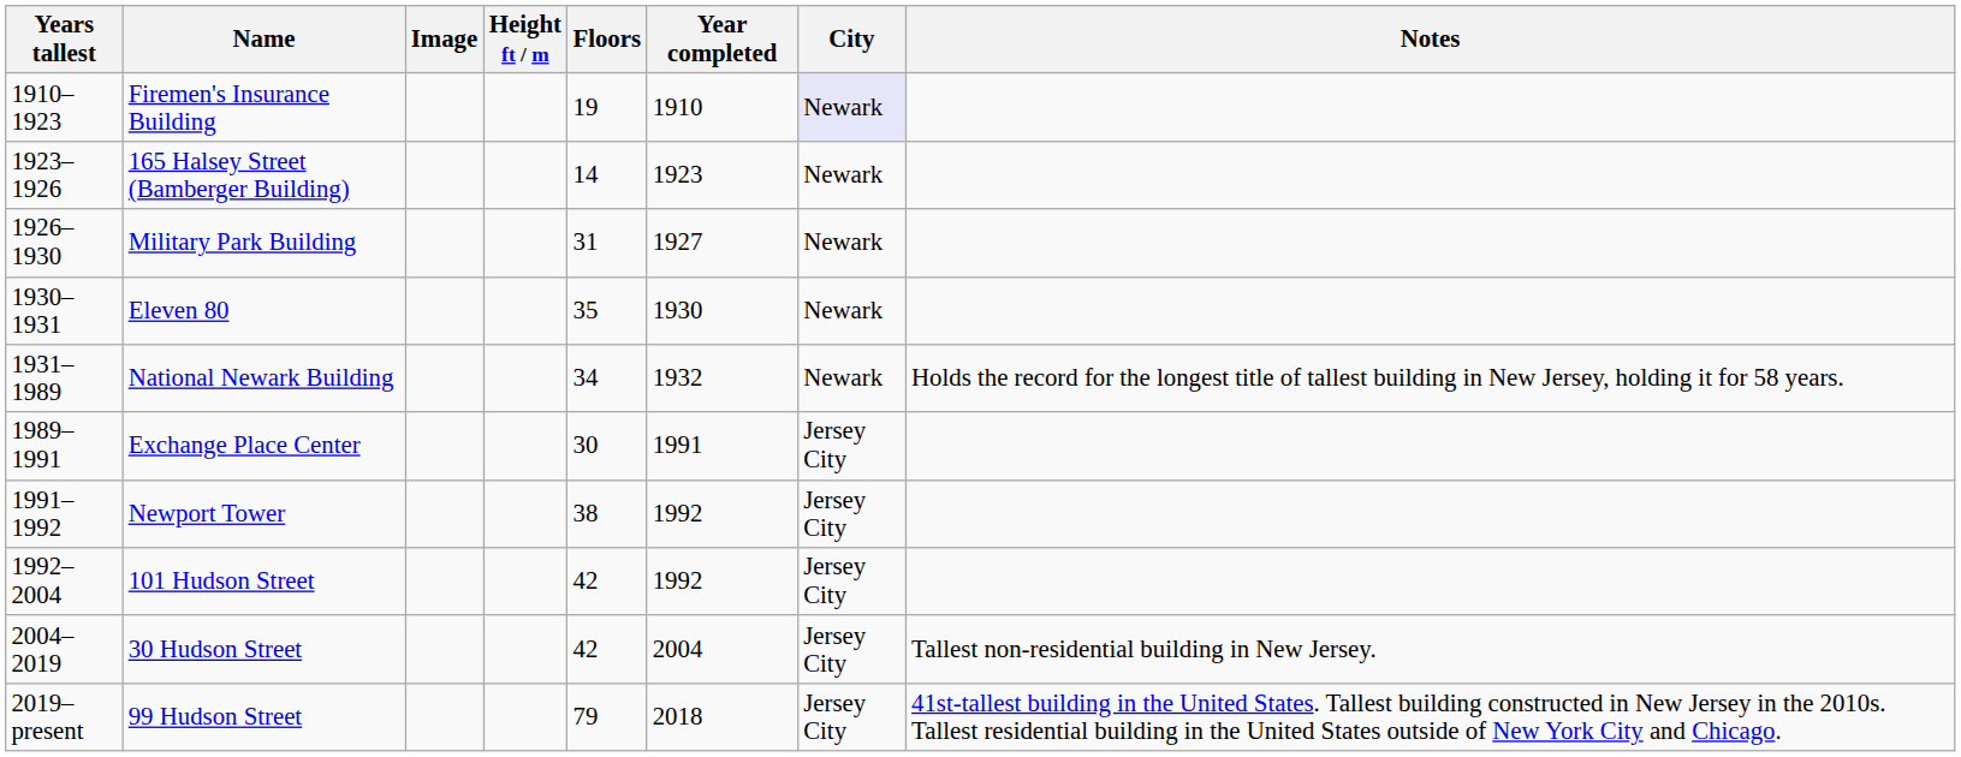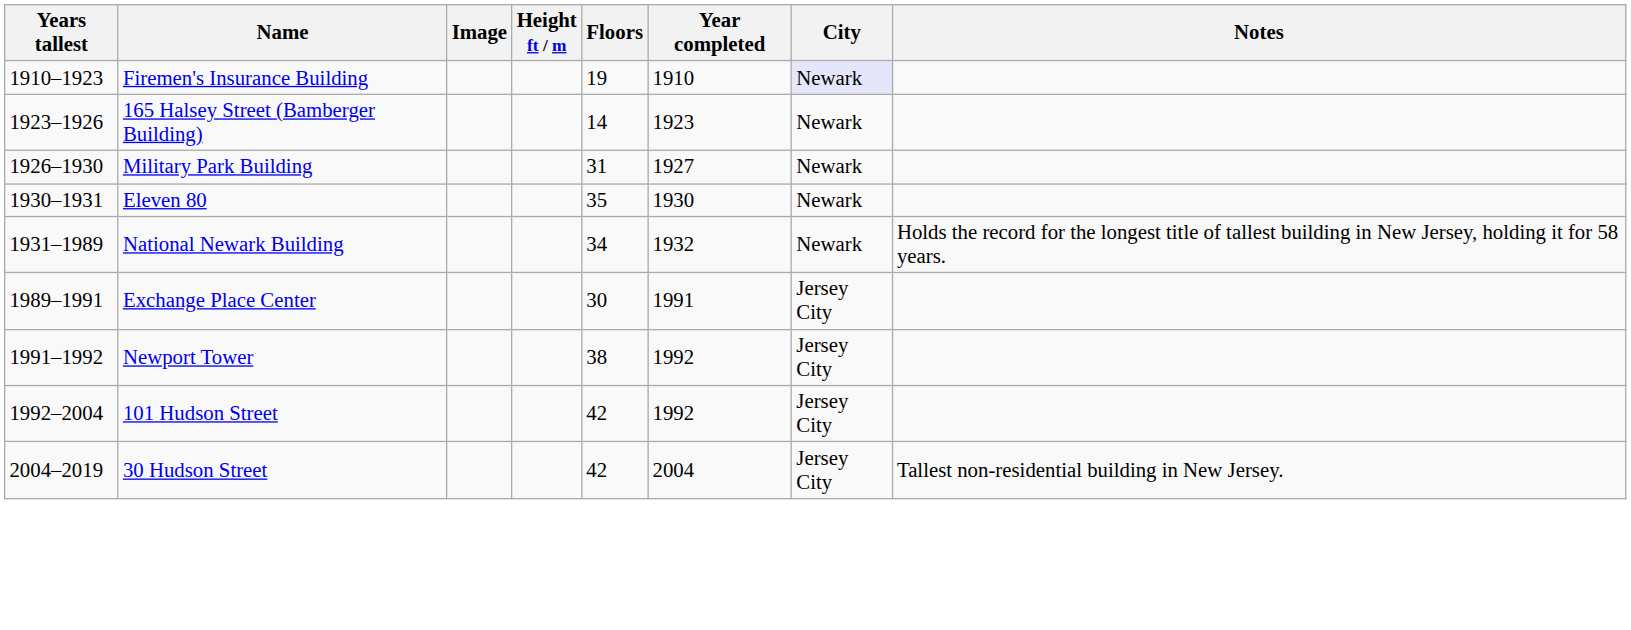- row: 2019–present | 99 Hudson Street | 79 | 2018 | Jersey City | 41st-tallest building in the United States. Tallest building constructed in New Jersey in the 2010s. Tallest residential building in the United States outside of New York City and Chicago.
